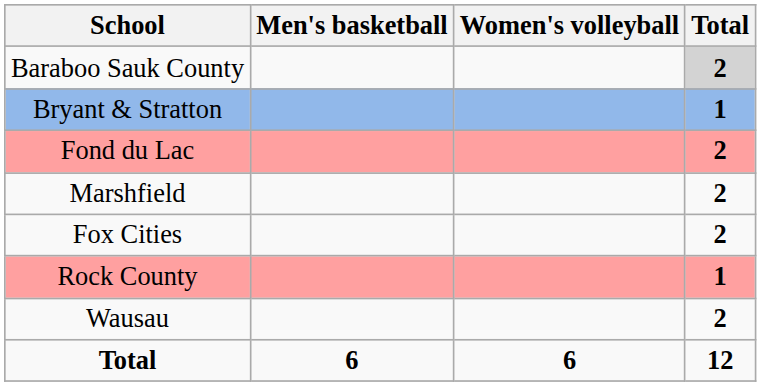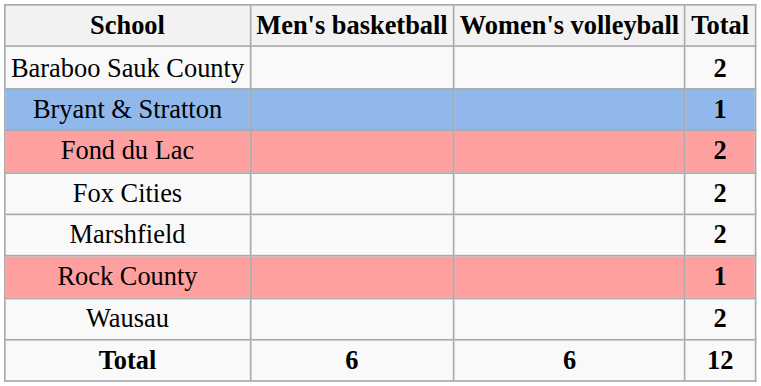Baraboo Sauk County | Total: lightgrey background -> no background
rows swapped: Fox Cities <-> Marshfield
